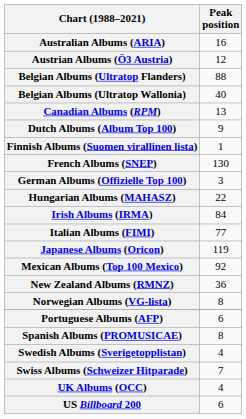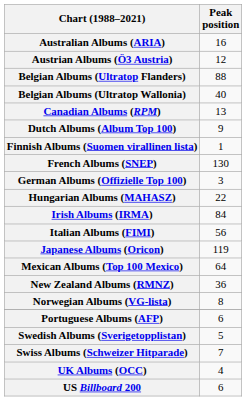Italian Albums (FIMI) | Peak position: 77 -> 56
Mexican Albums (Top 100 Mexico) | Peak position: 92 -> 64
- row: Spanish Albums (PROMUSICAE) | 8
Swedish Albums (Sverigetopplistan) | Peak position: 4 -> 5
